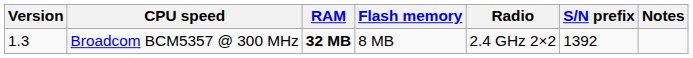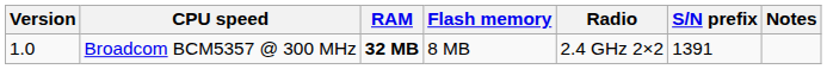Broadcom BCM5357 @ 300 MHz | Version: 1.3 -> 1.0
Broadcom BCM5357 @ 300 MHz | S/N prefix: 1392 -> 1391
